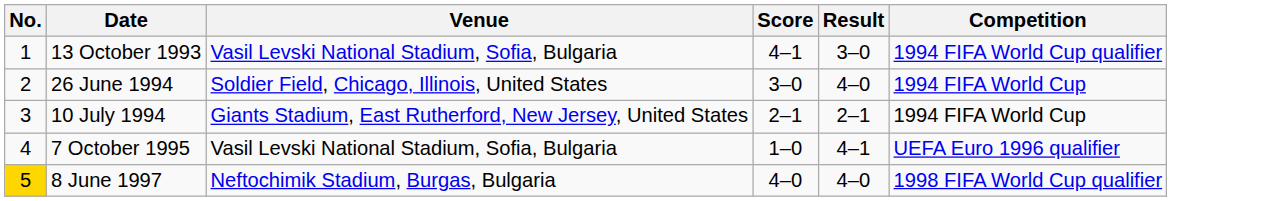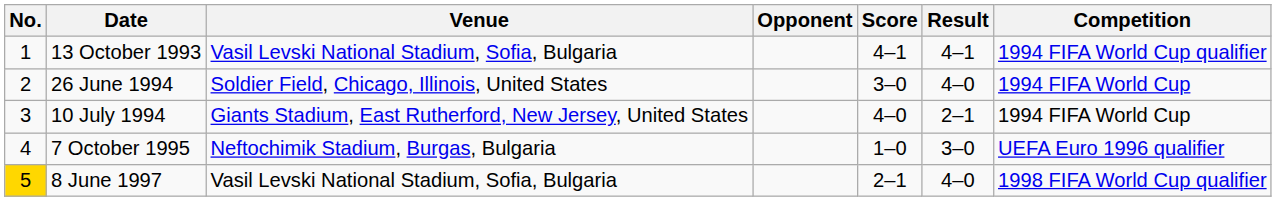+ column: Opponent
13 October 1993 | Result: 3–0 -> 4–1
10 July 1994 | Score: 2–1 -> 4–0
7 October 1995 | Venue: Vasil Levski National Stadium, Sofia, Bulgaria -> Neftochimik Stadium, Burgas, Bulgaria
7 October 1995 | Result: 4–1 -> 3–0
8 June 1997 | Venue: Neftochimik Stadium, Burgas, Bulgaria -> Vasil Levski National Stadium, Sofia, Bulgaria
8 June 1997 | Score: 4–0 -> 2–1
